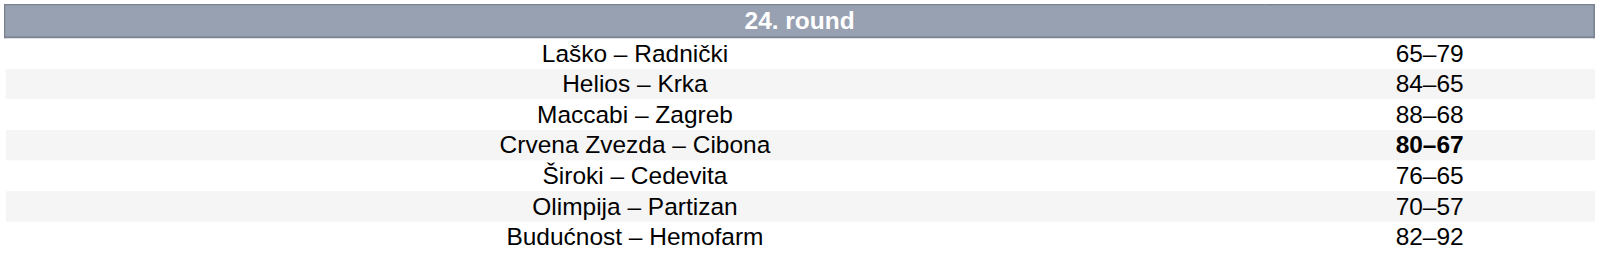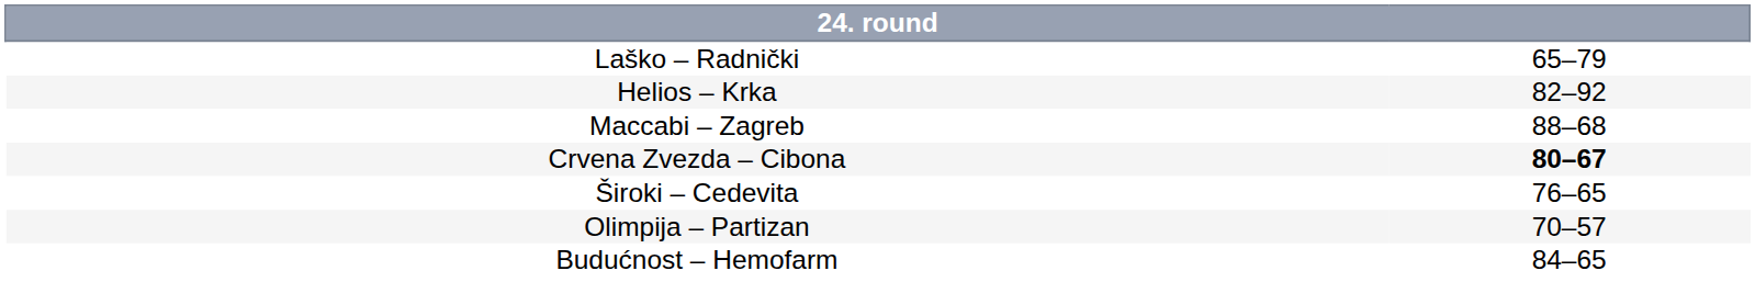Helios – Krka | column 2: 84–65 -> 82–92
Budućnost – Hemofarm | column 2: 82–92 -> 84–65
